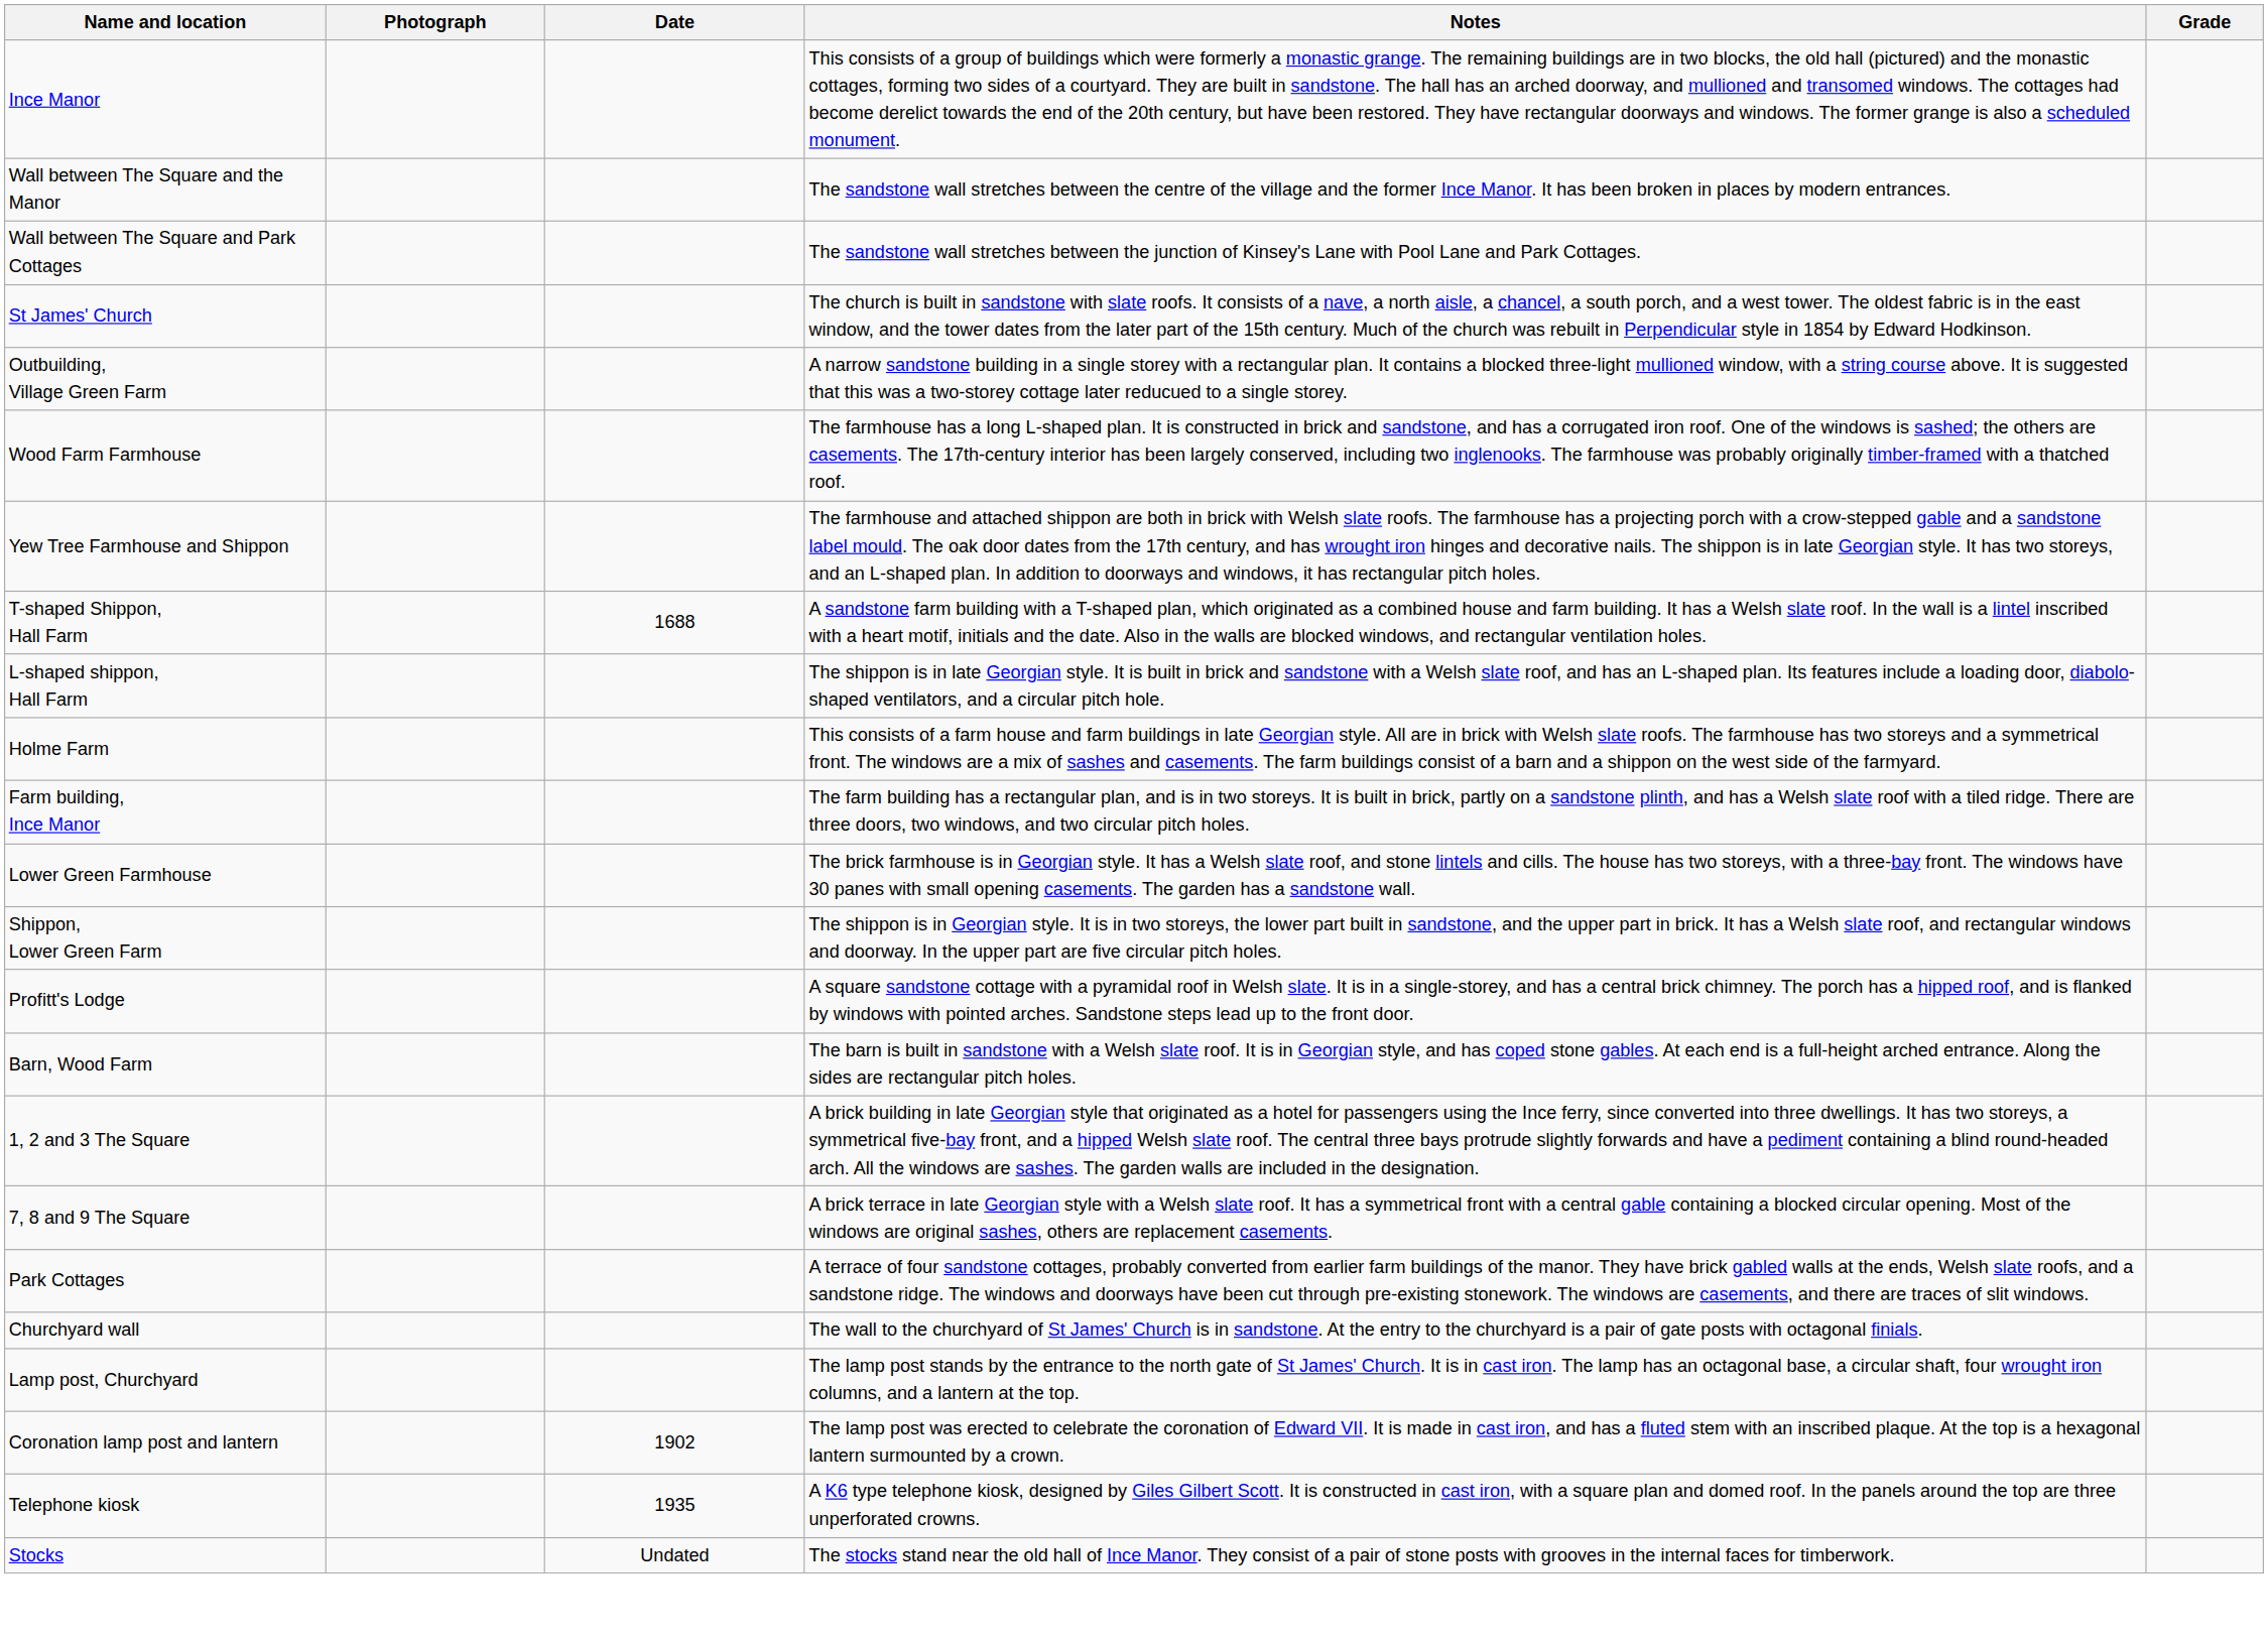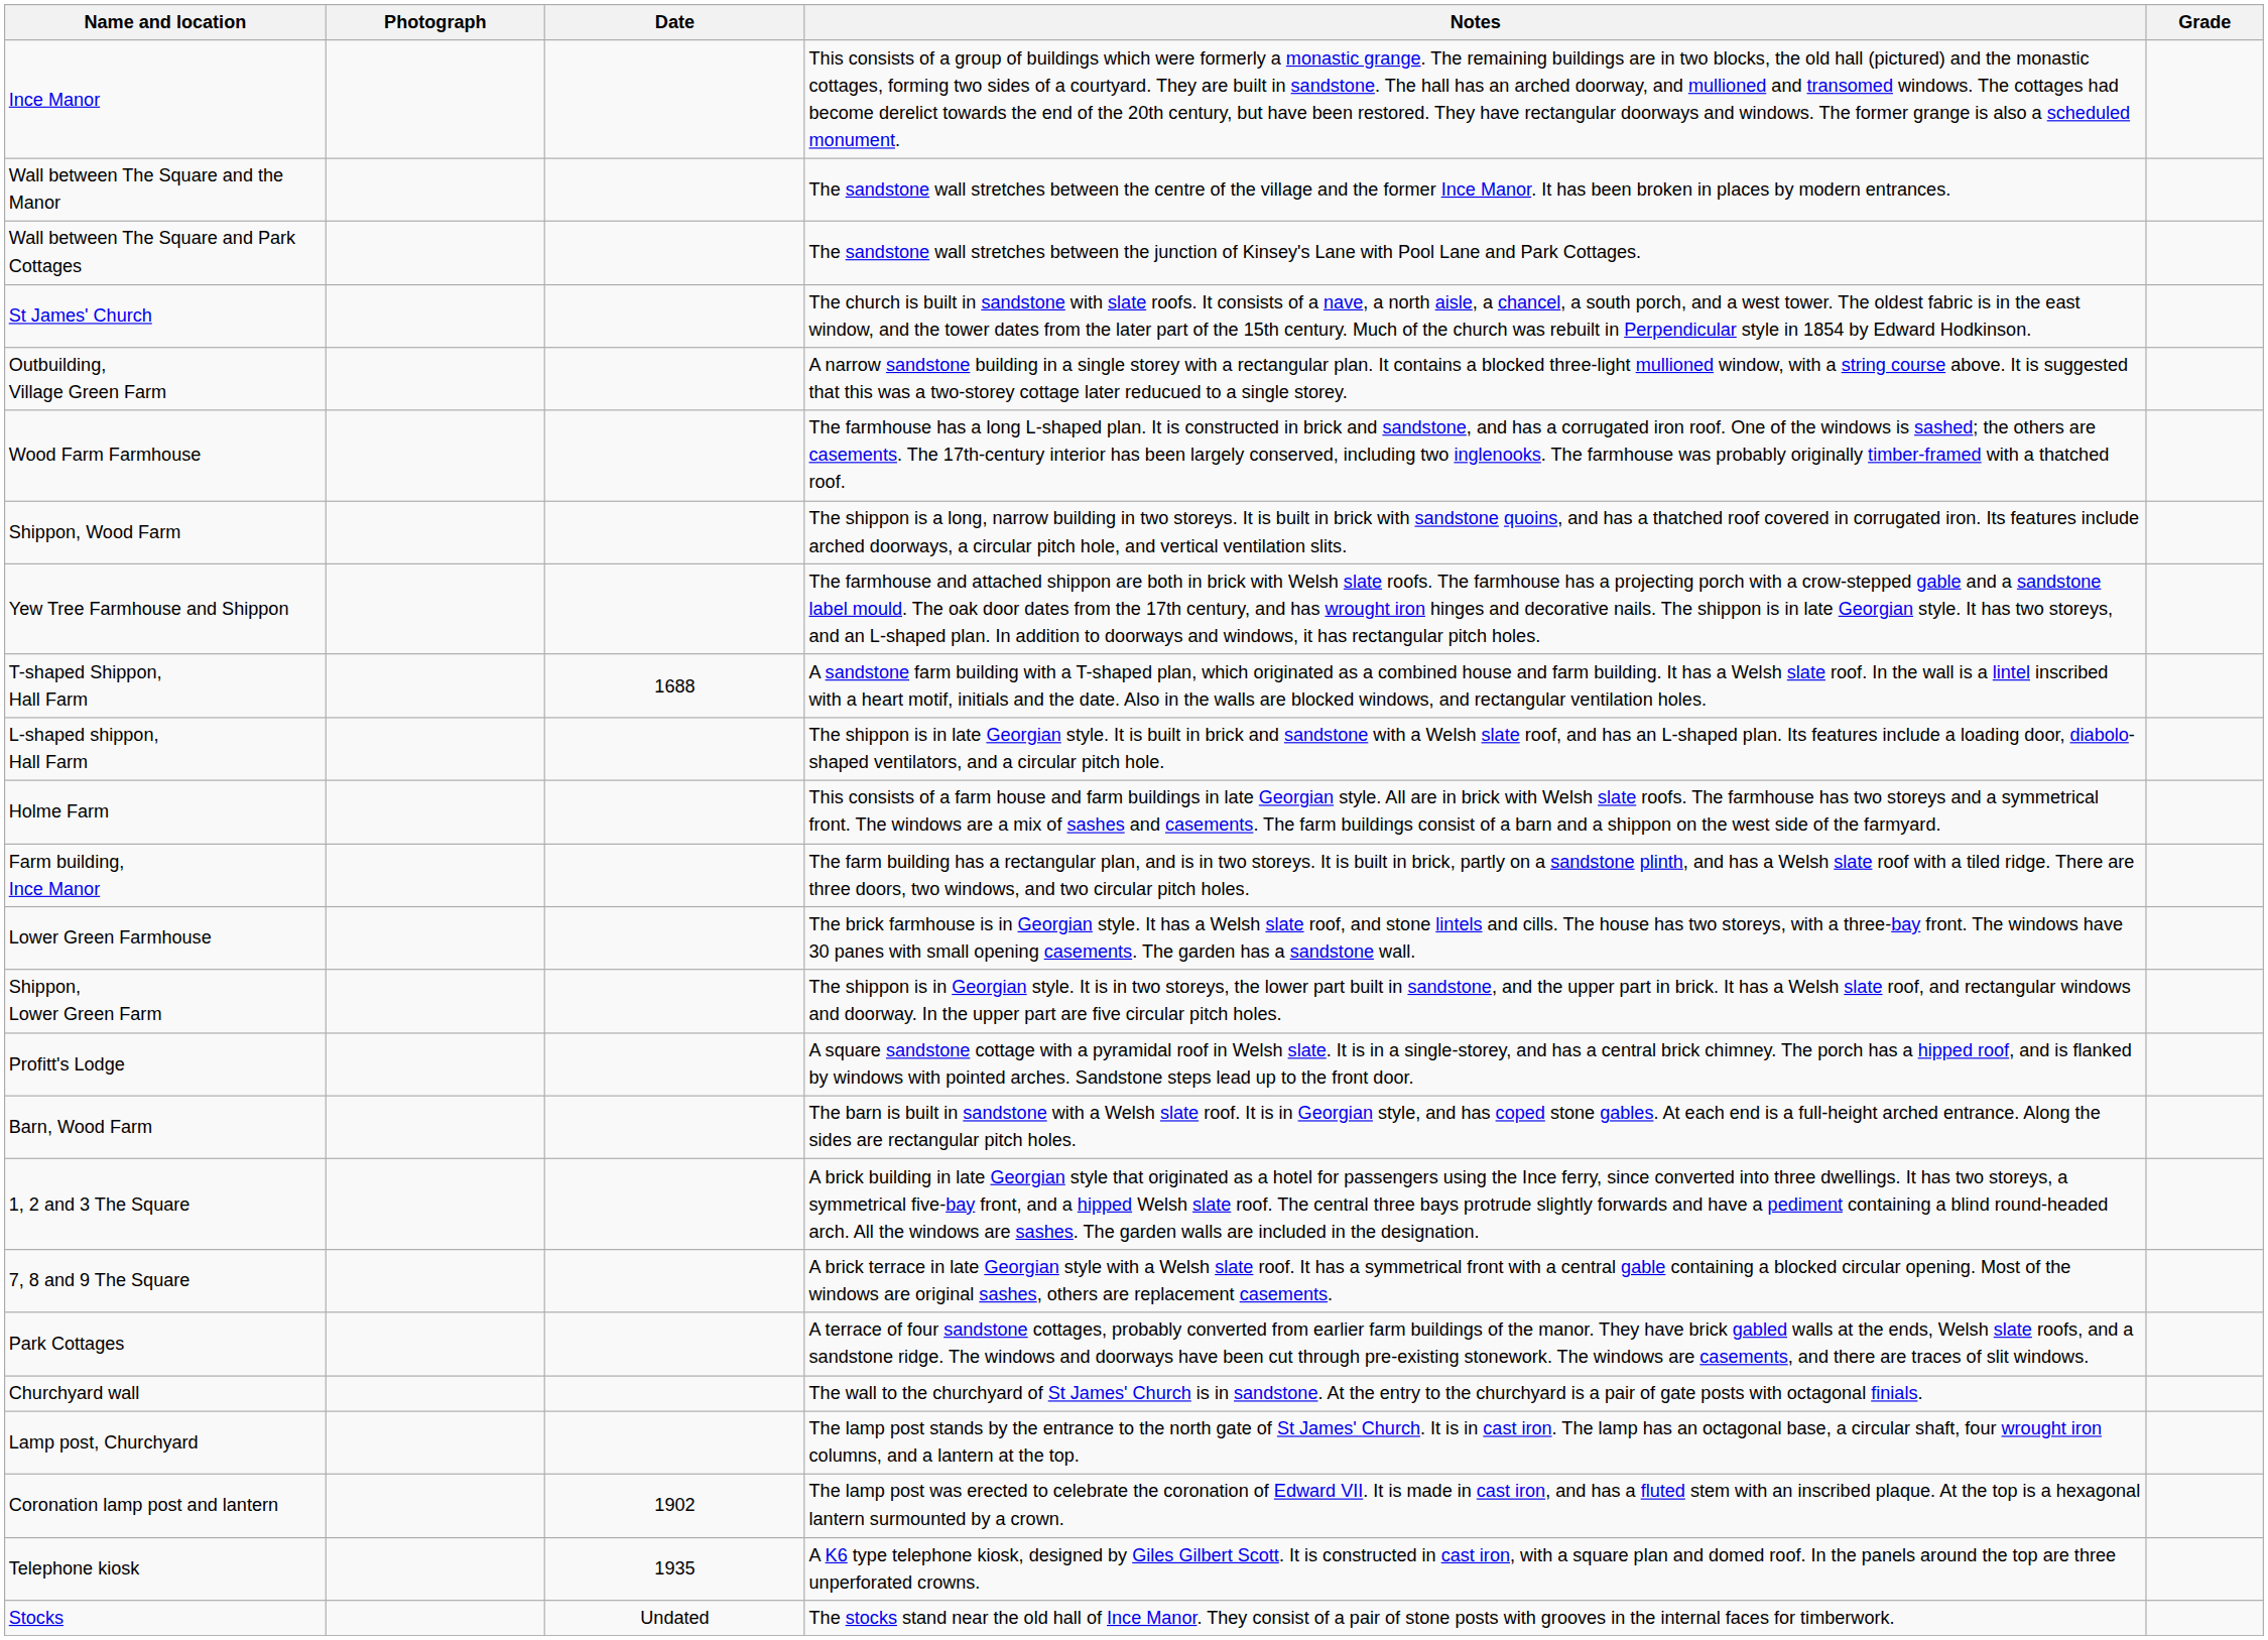+ row: Shippon, Wood Farm | The shippon is a long, narrow building in two storeys. It is built in brick with sandstone quoins, and has a thatched roof covered in corrugated iron. Its features include arched doorways, a circular pitch hole, and vertical ventilation slits.
